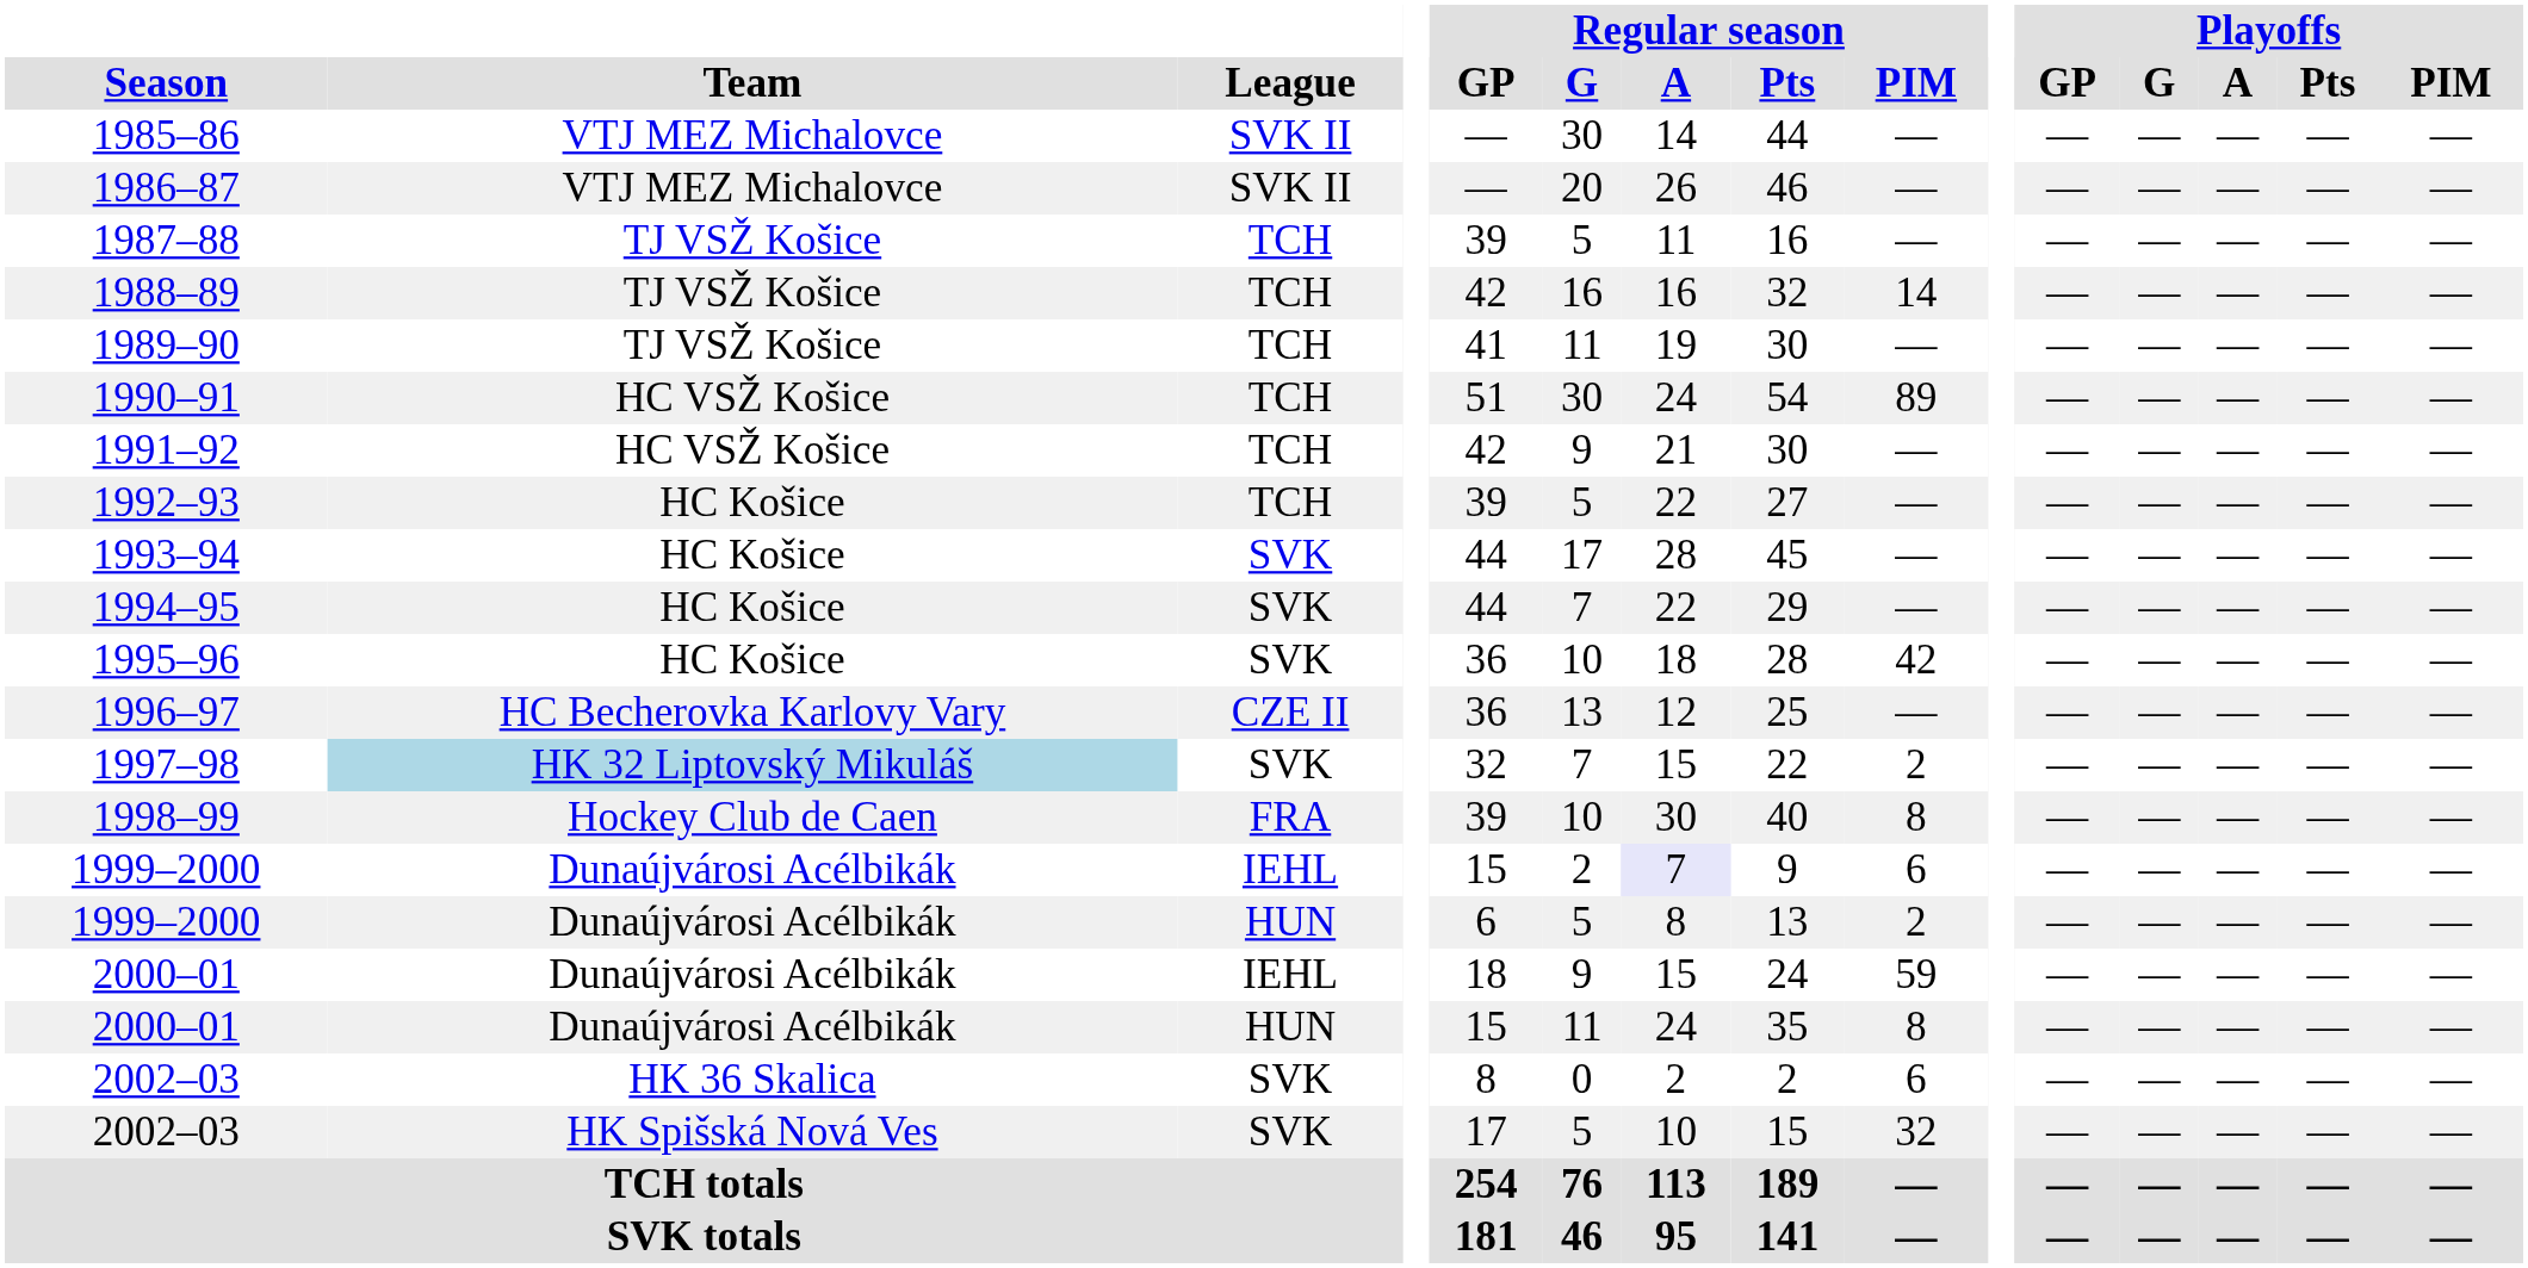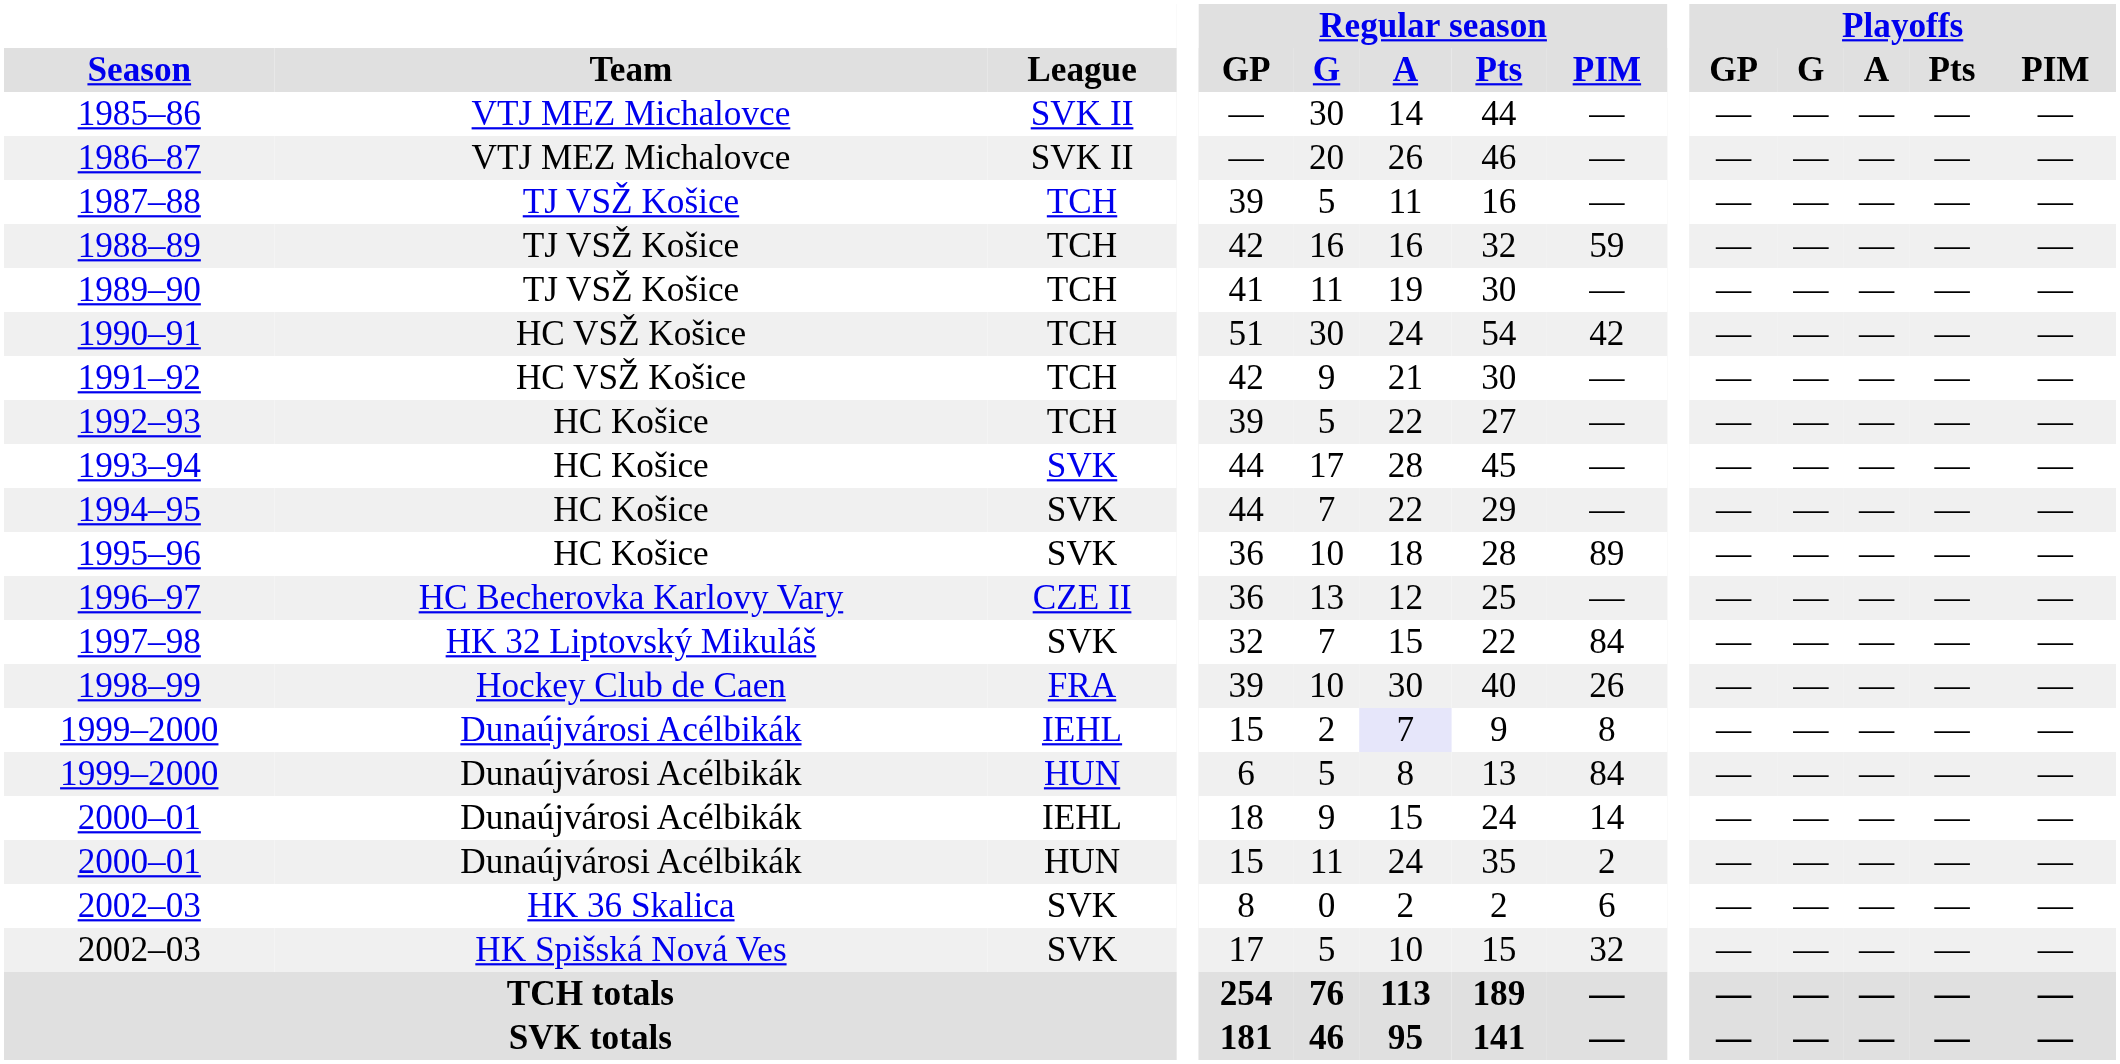1988–89 | Regular season / PIM: 14 -> 59
1990–91 | Regular season / PIM: 89 -> 42
1995–96 | Regular season / PIM: 42 -> 89
1997–98 | Team: lightblue background -> no background
1997–98 | Regular season / PIM: 2 -> 84
1998–99 | Regular season / PIM: 8 -> 26
1999–2000 / IEHL | Regular season / PIM: 6 -> 8
1999–2000 / HUN | Regular season / PIM: 2 -> 84
2000–01 / IEHL | Regular season / PIM: 59 -> 14
2000–01 / HUN | Regular season / PIM: 8 -> 2
